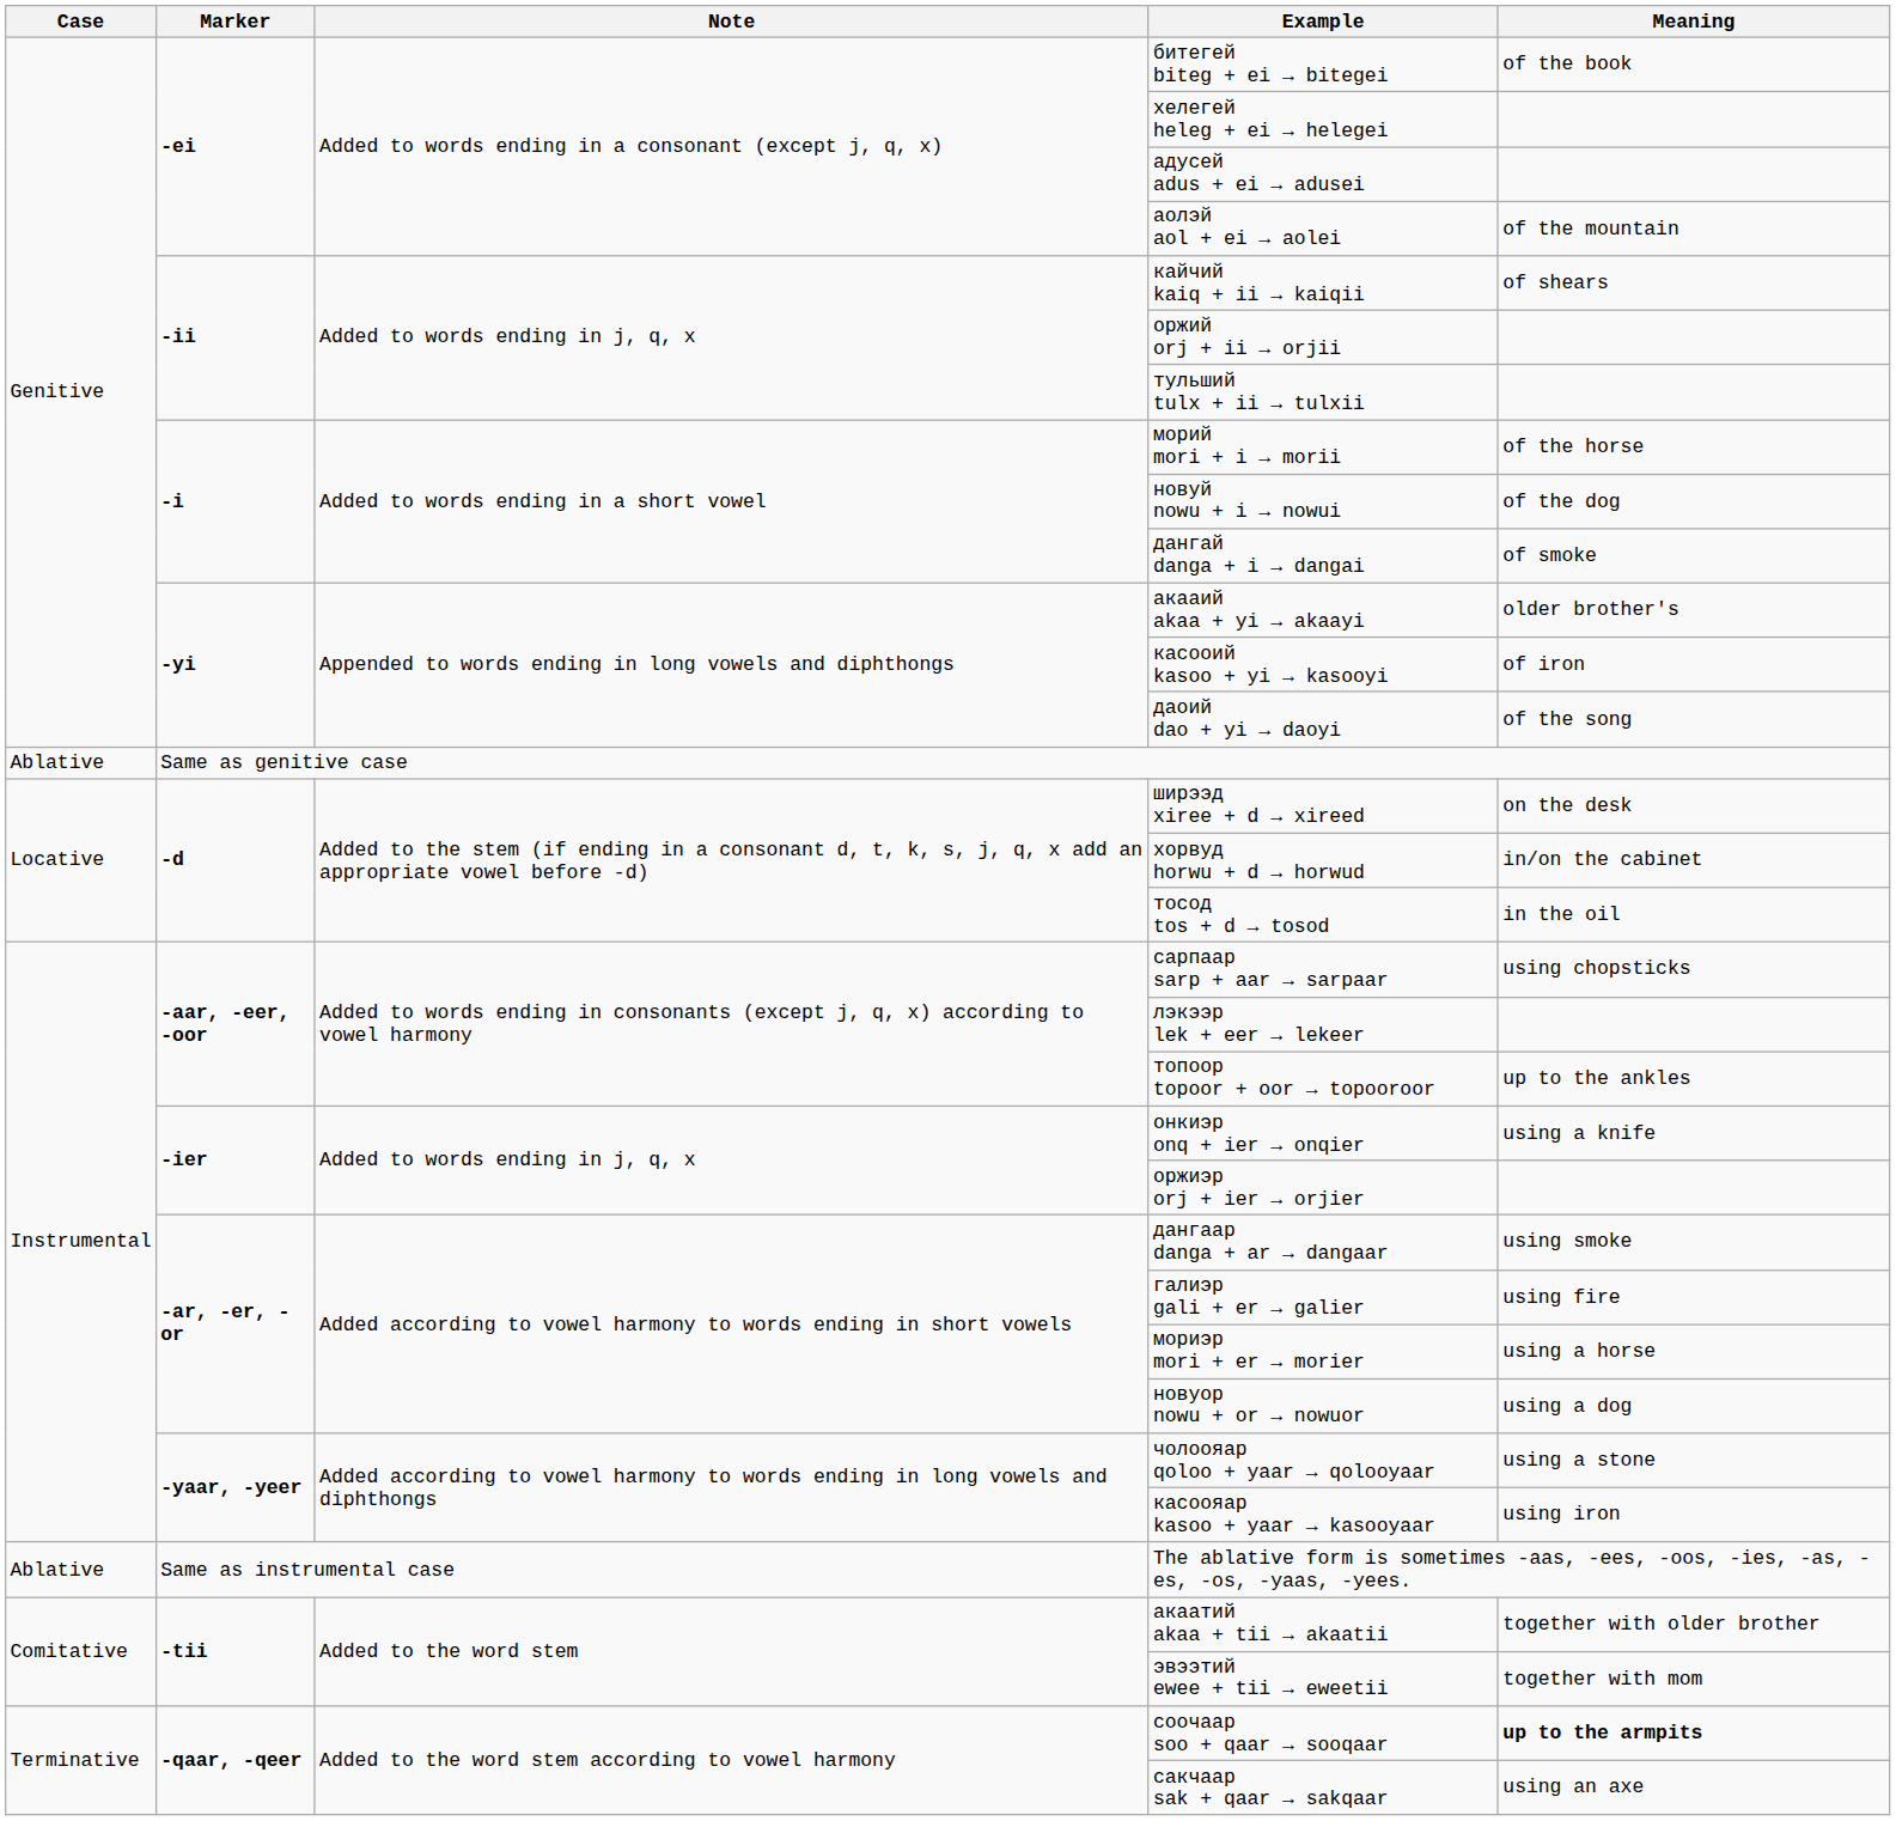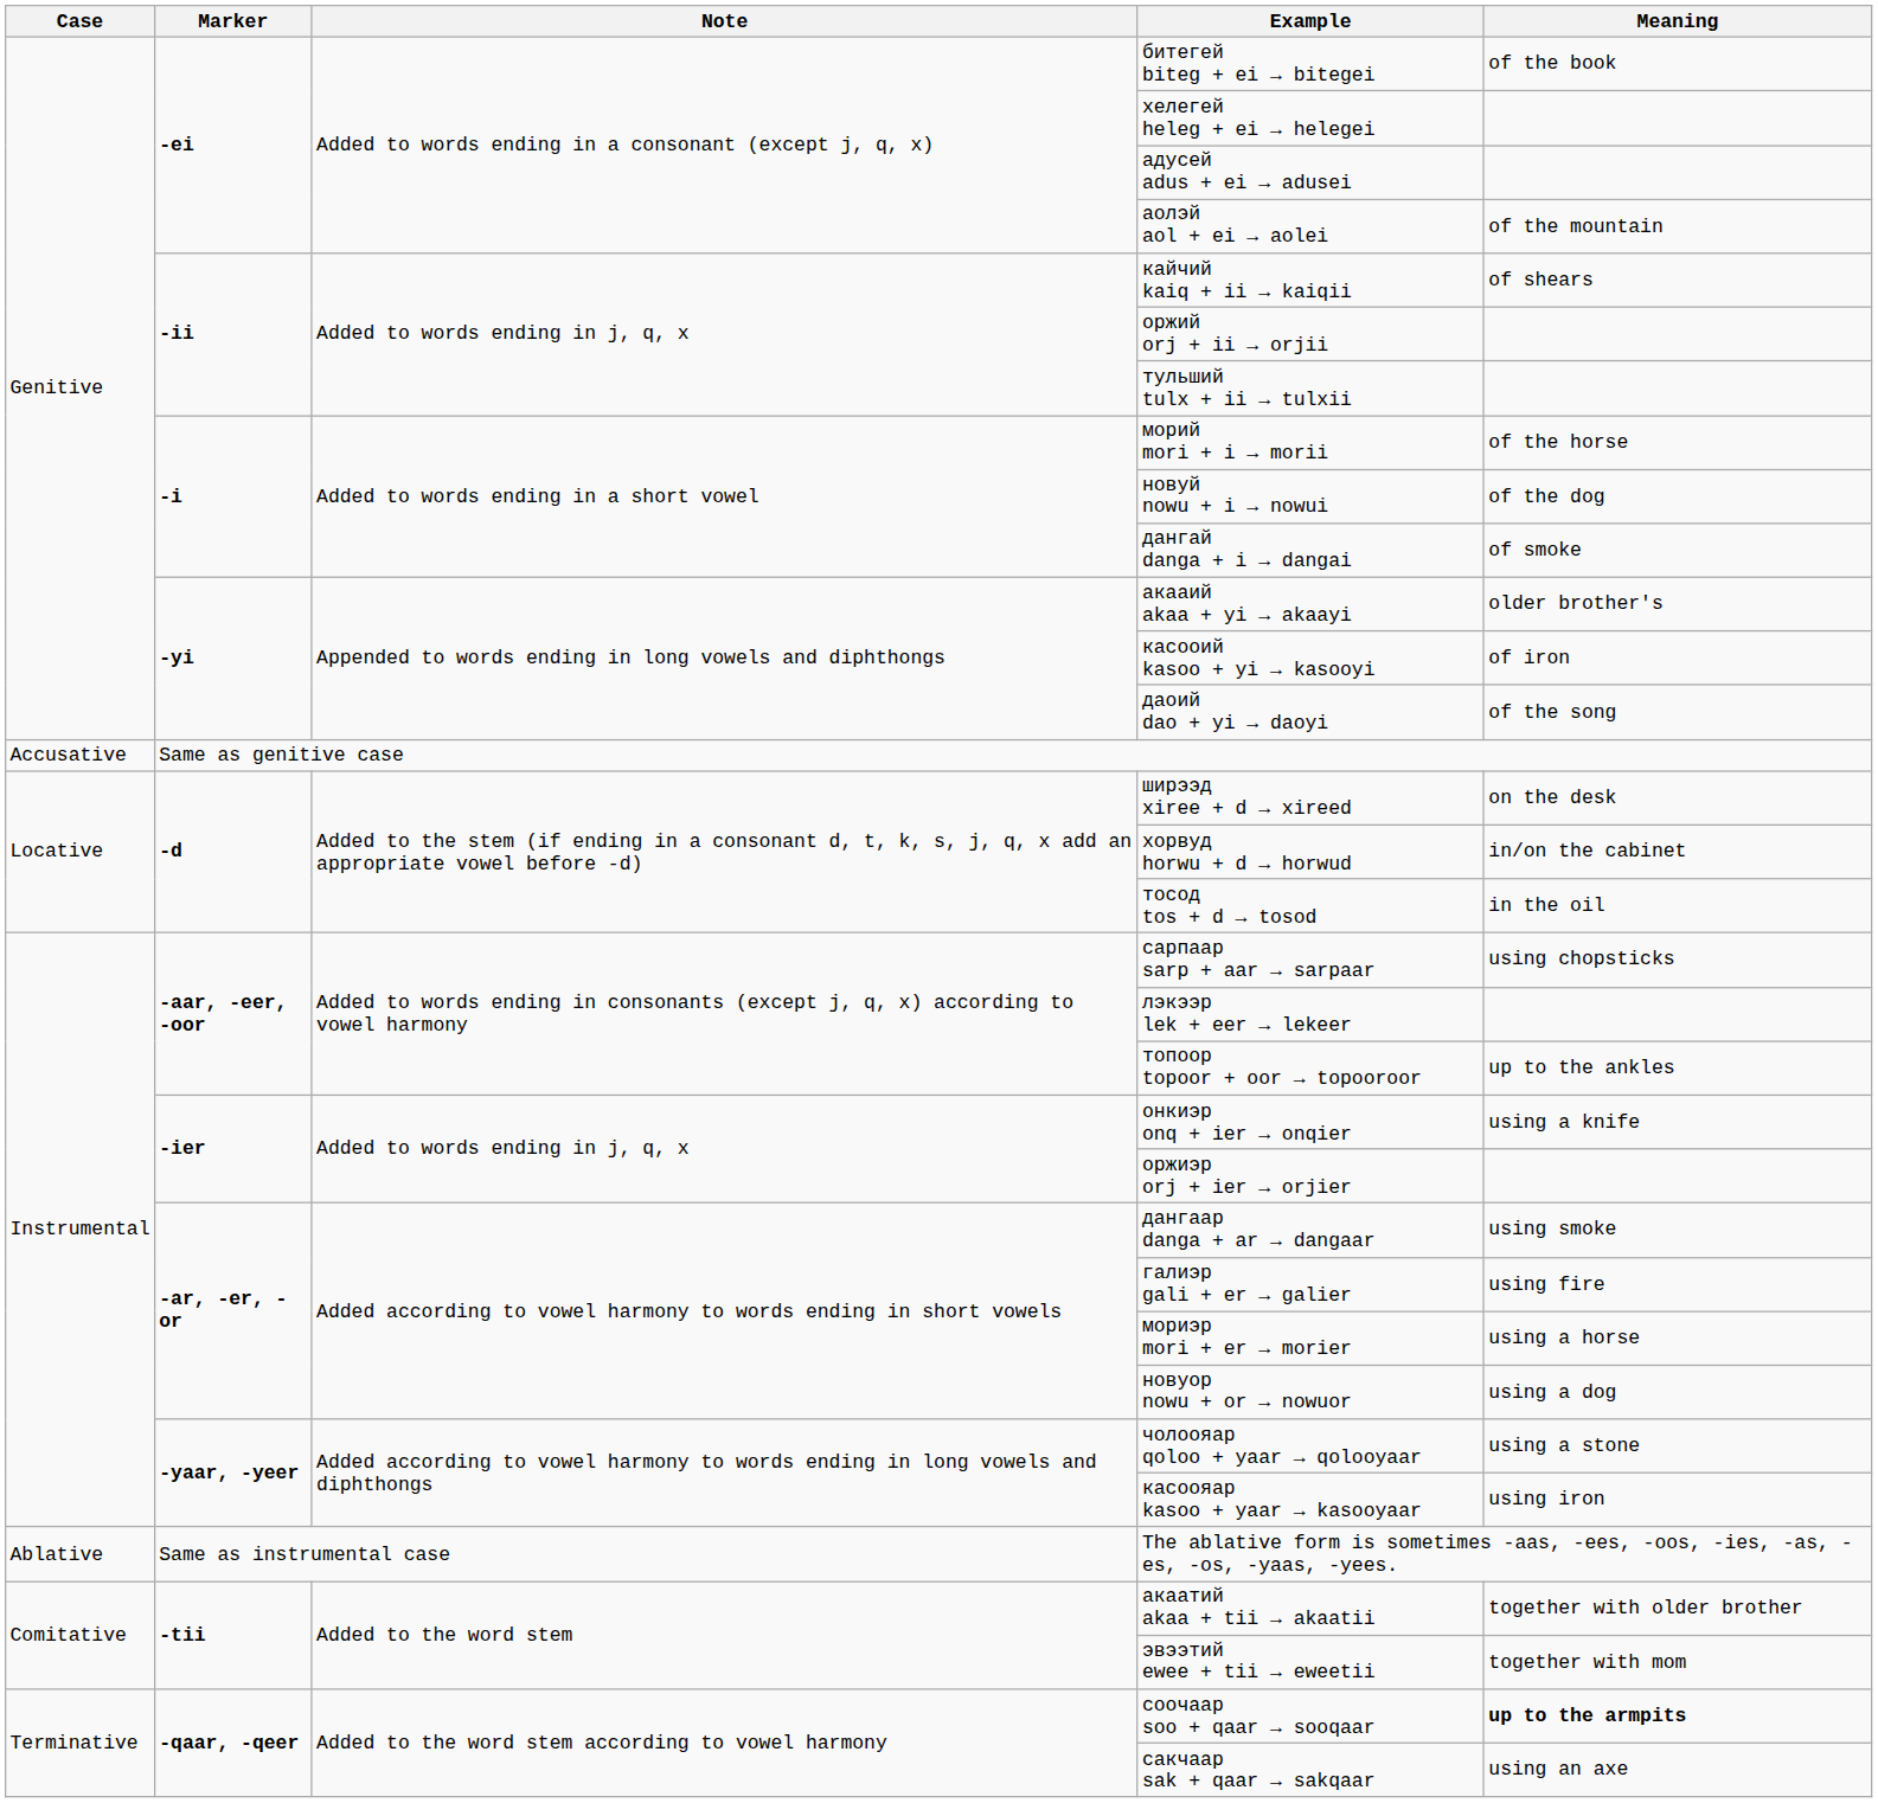Same as genitive case | Case: Ablative -> Accusative
